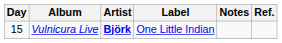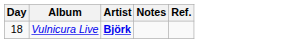- column: Label | One Little Indian
Vulnicura Live | Day: 15 -> 18
